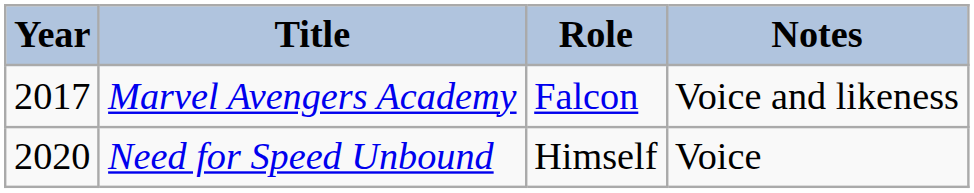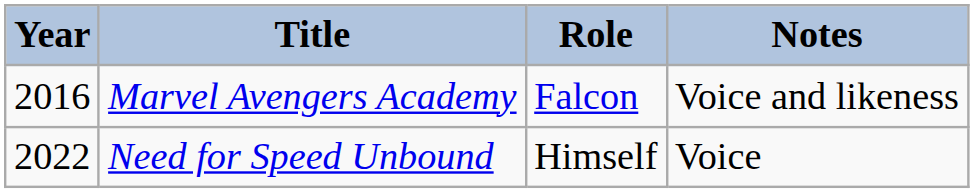Marvel Avengers Academy | Year: 2017 -> 2016
Need for Speed Unbound | Year: 2020 -> 2022
